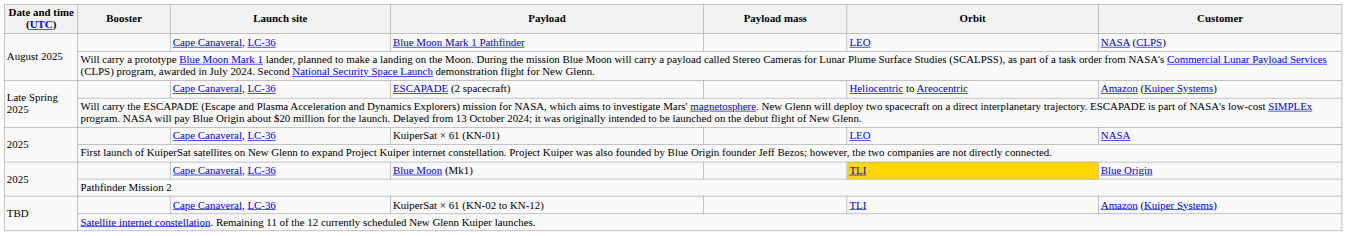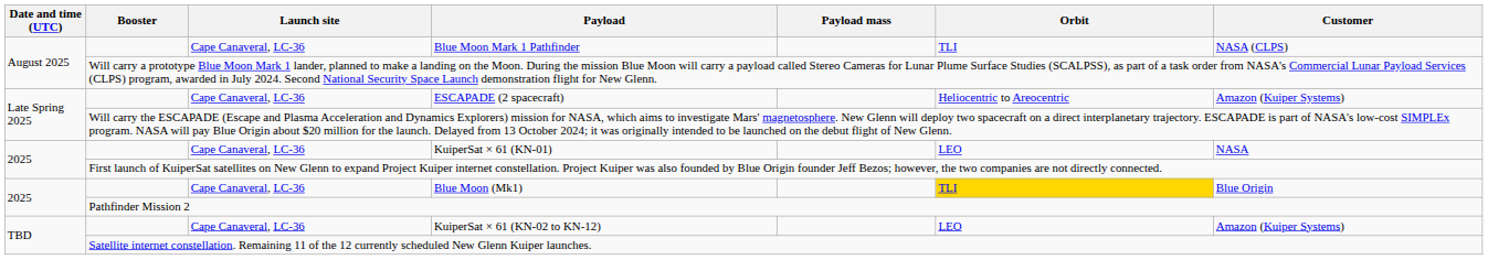Blue Moon Mark 1 Pathfinder | Orbit: LEO -> TLI
KuiperSat × 61 (KN-02 to KN-12) | Orbit: TLI -> LEO
